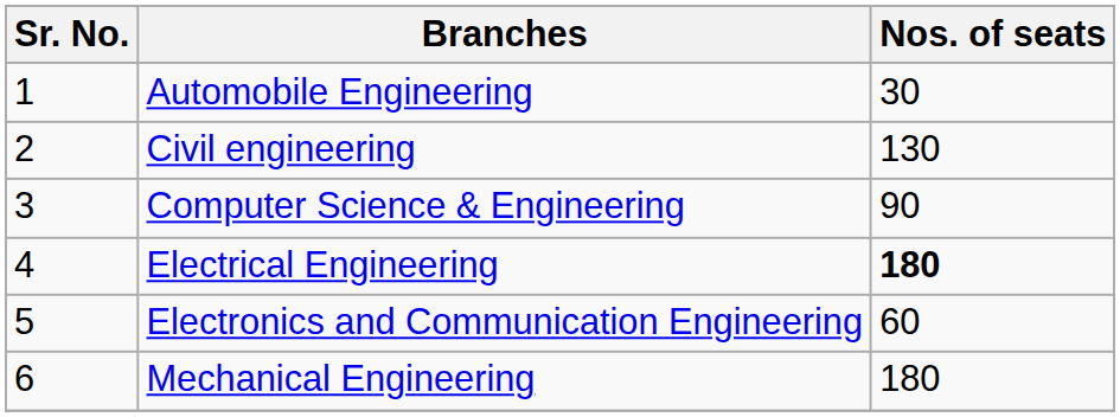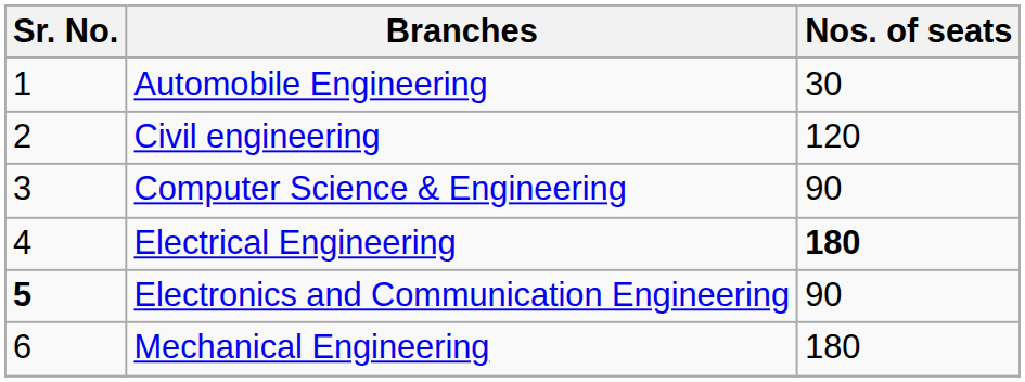Civil engineering | Nos. of seats: 130 -> 120
Electronics and Communication Engineering | Sr. No.: normal -> bold
Electronics and Communication Engineering | Nos. of seats: 60 -> 90
